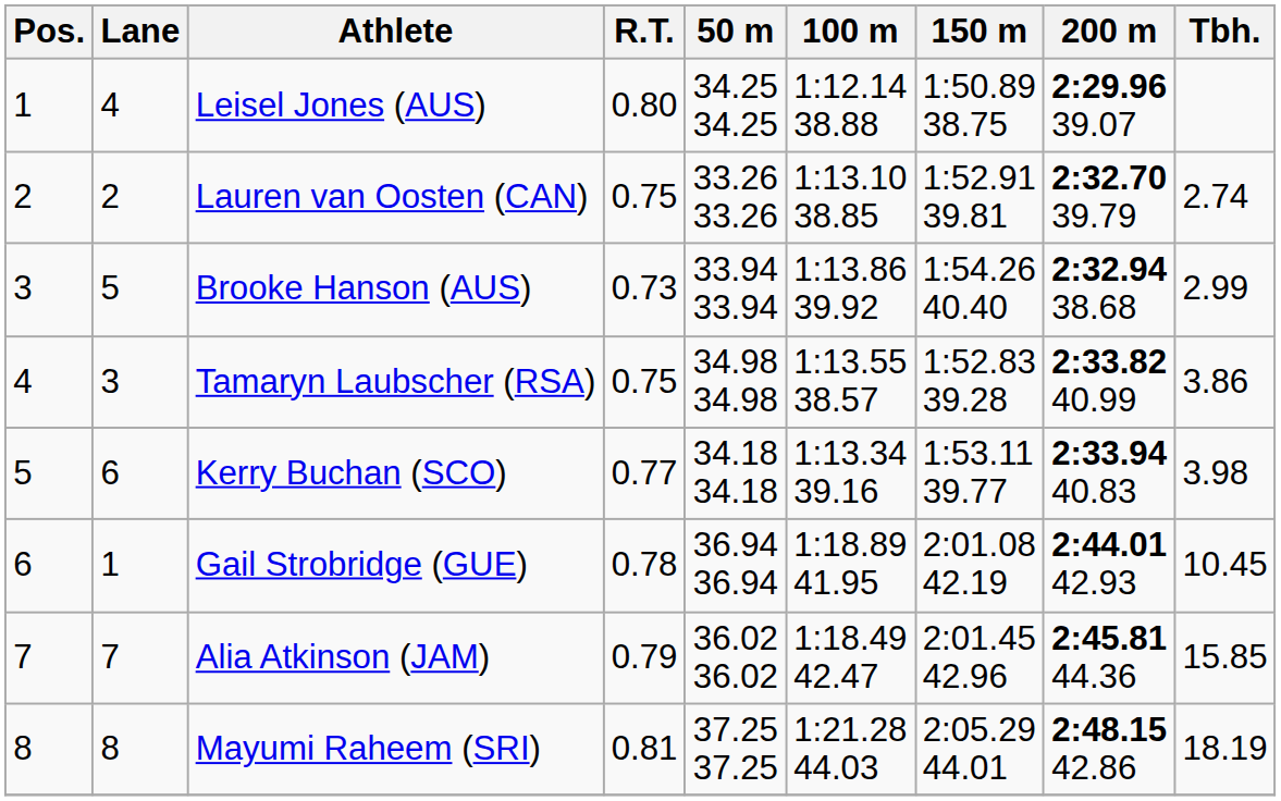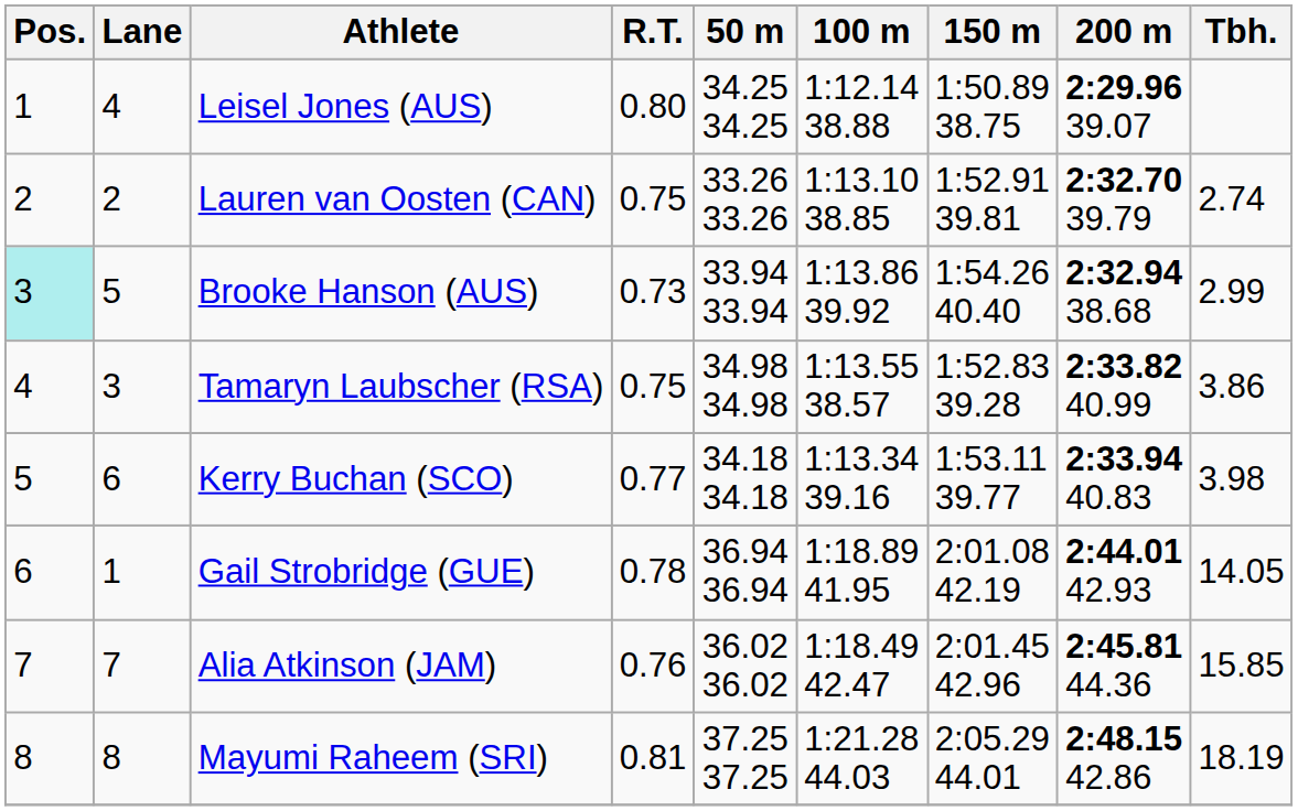Brooke Hanson (AUS) | Pos.: no background -> paleturquoise background
Gail Strobridge (GUE) | Tbh.: 10.45 -> 14.05
Alia Atkinson (JAM) | R.T.: 0.79 -> 0.76
